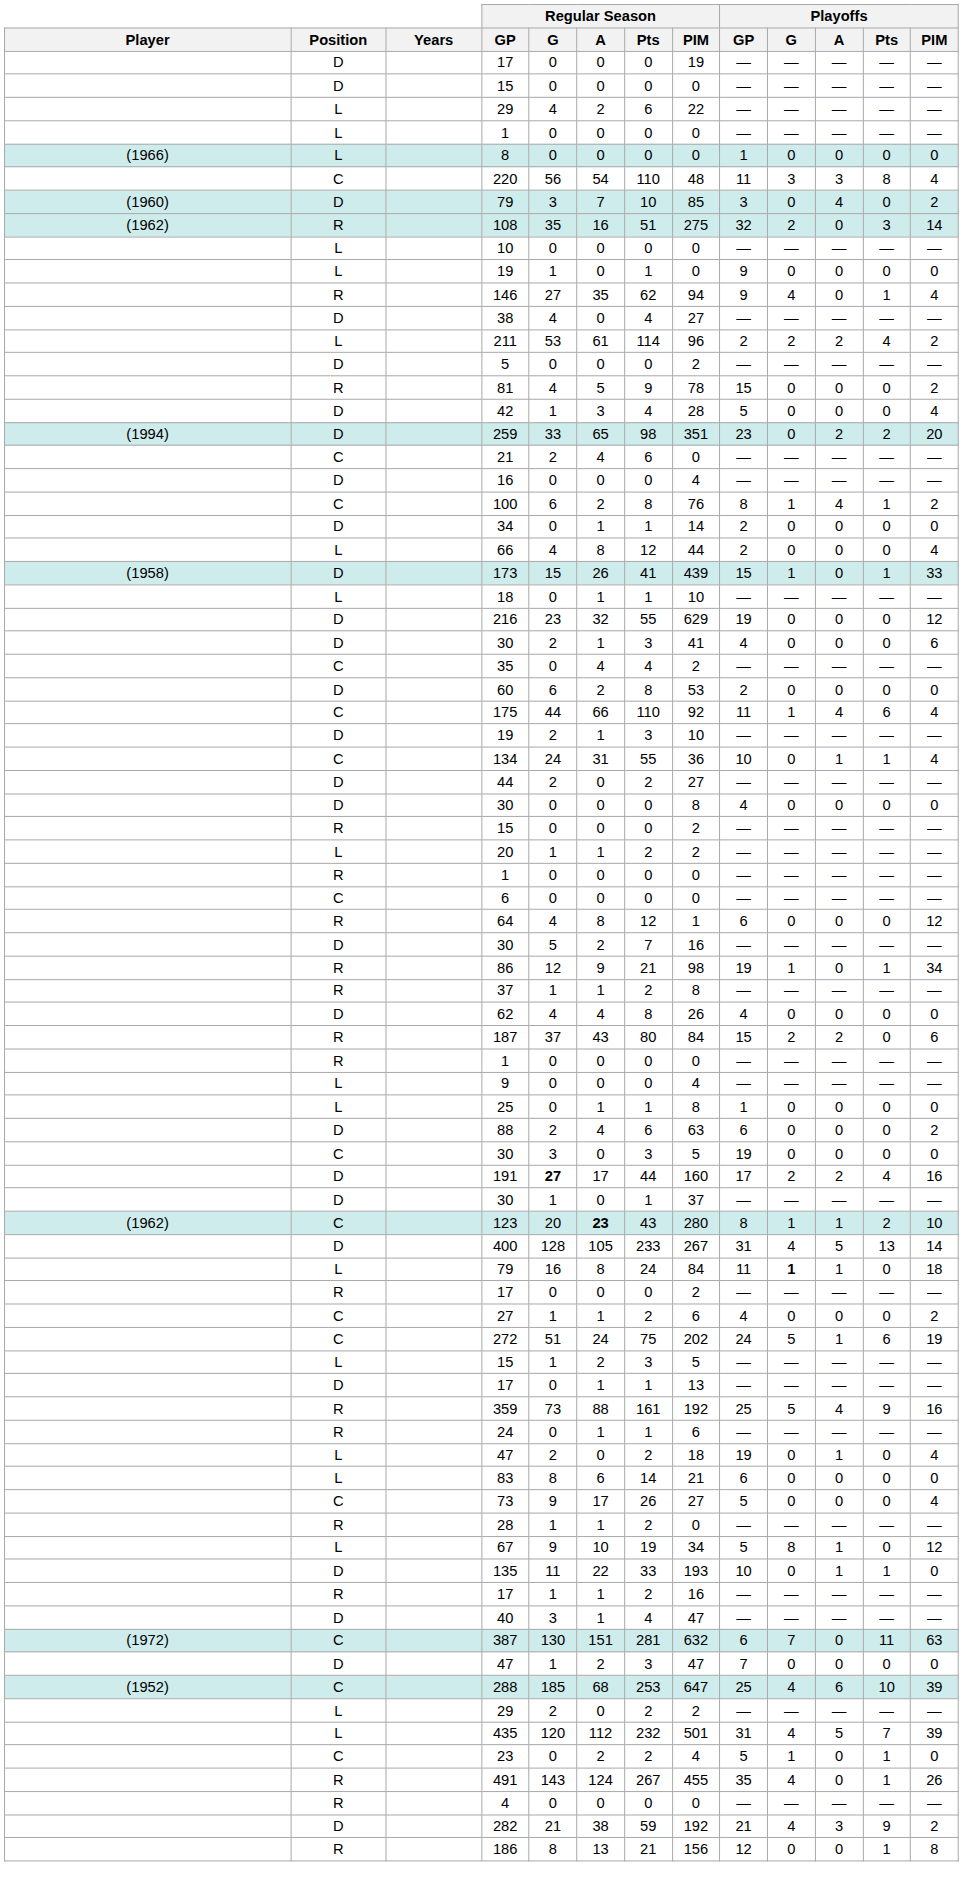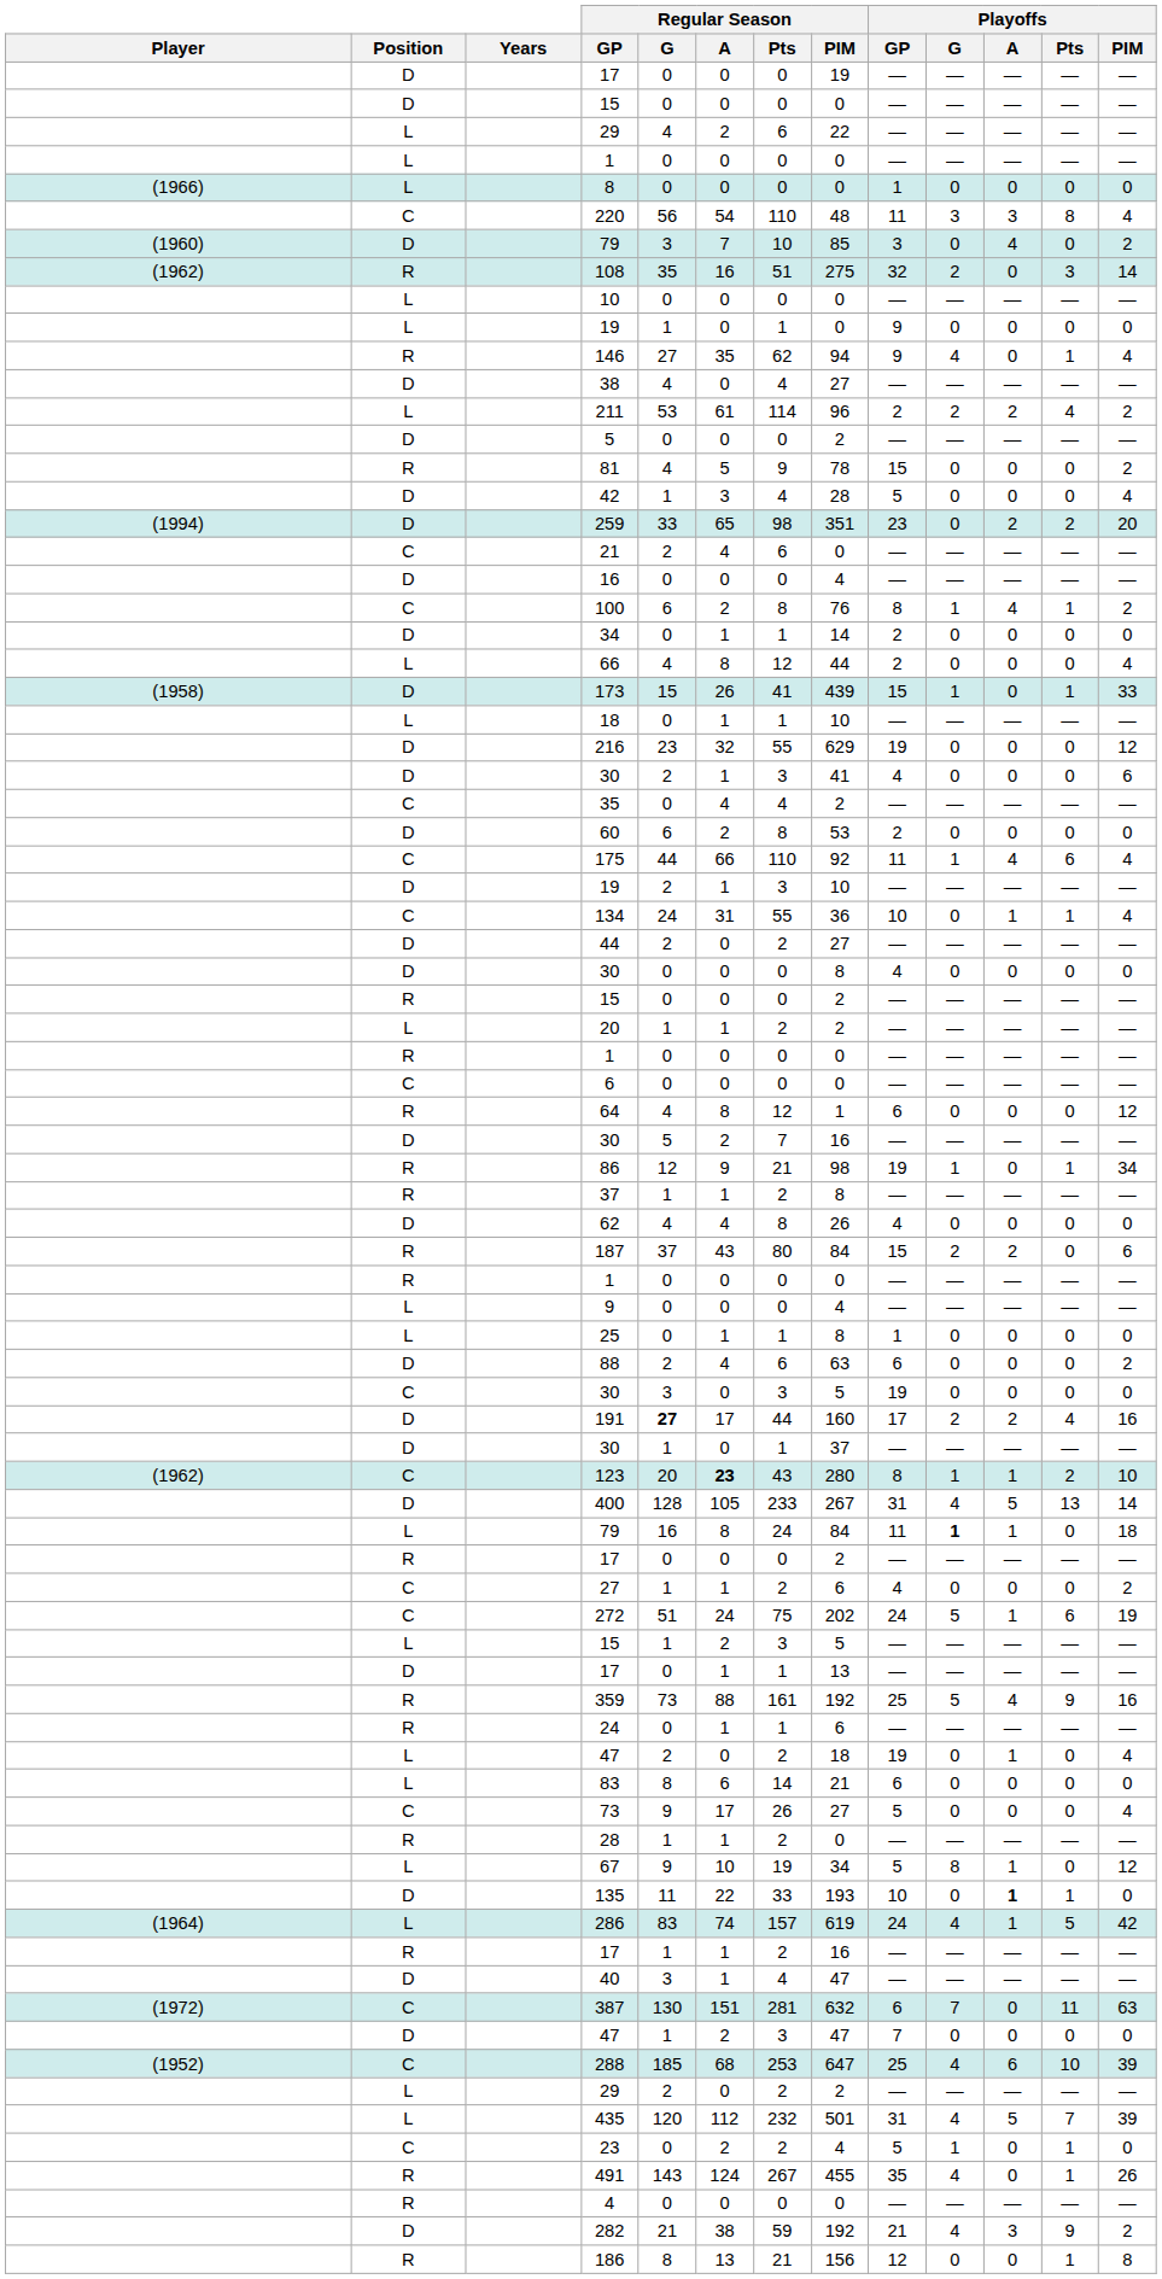135 | Playoffs / A: normal -> bold
+ row: (1964) | L | 286 | 83 | 74 | 157 | 619 | 24 | 4 | 1 | 5 | 42
